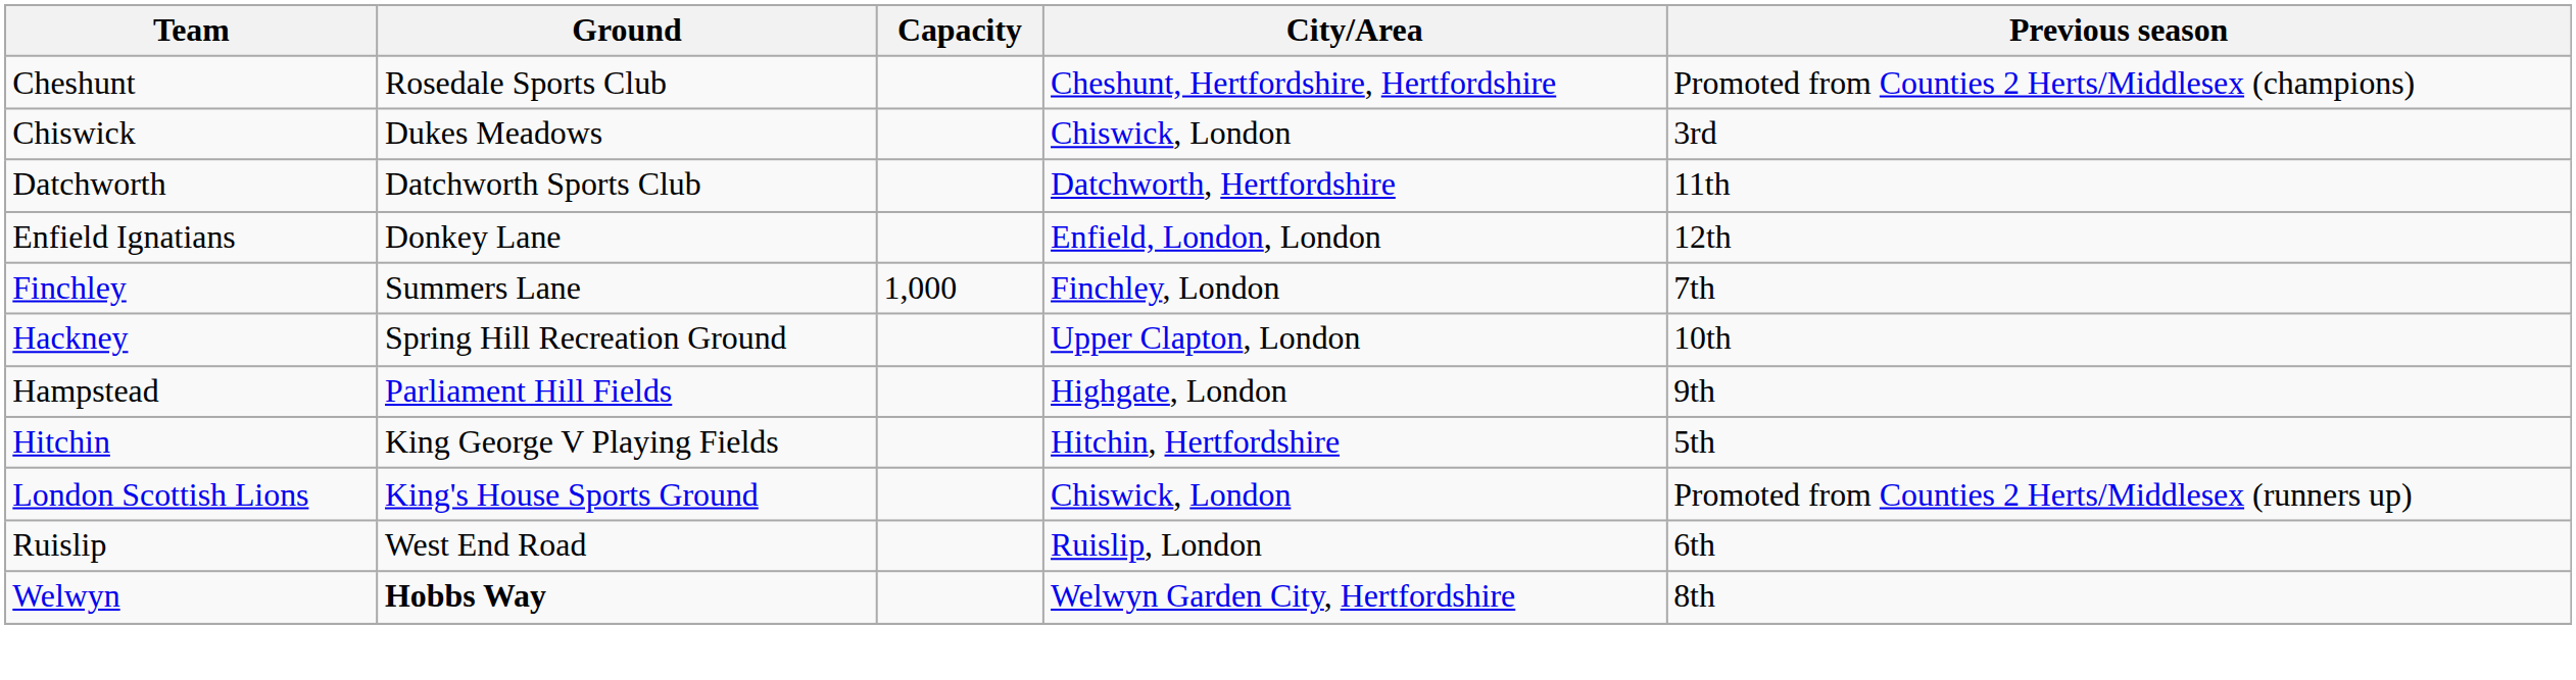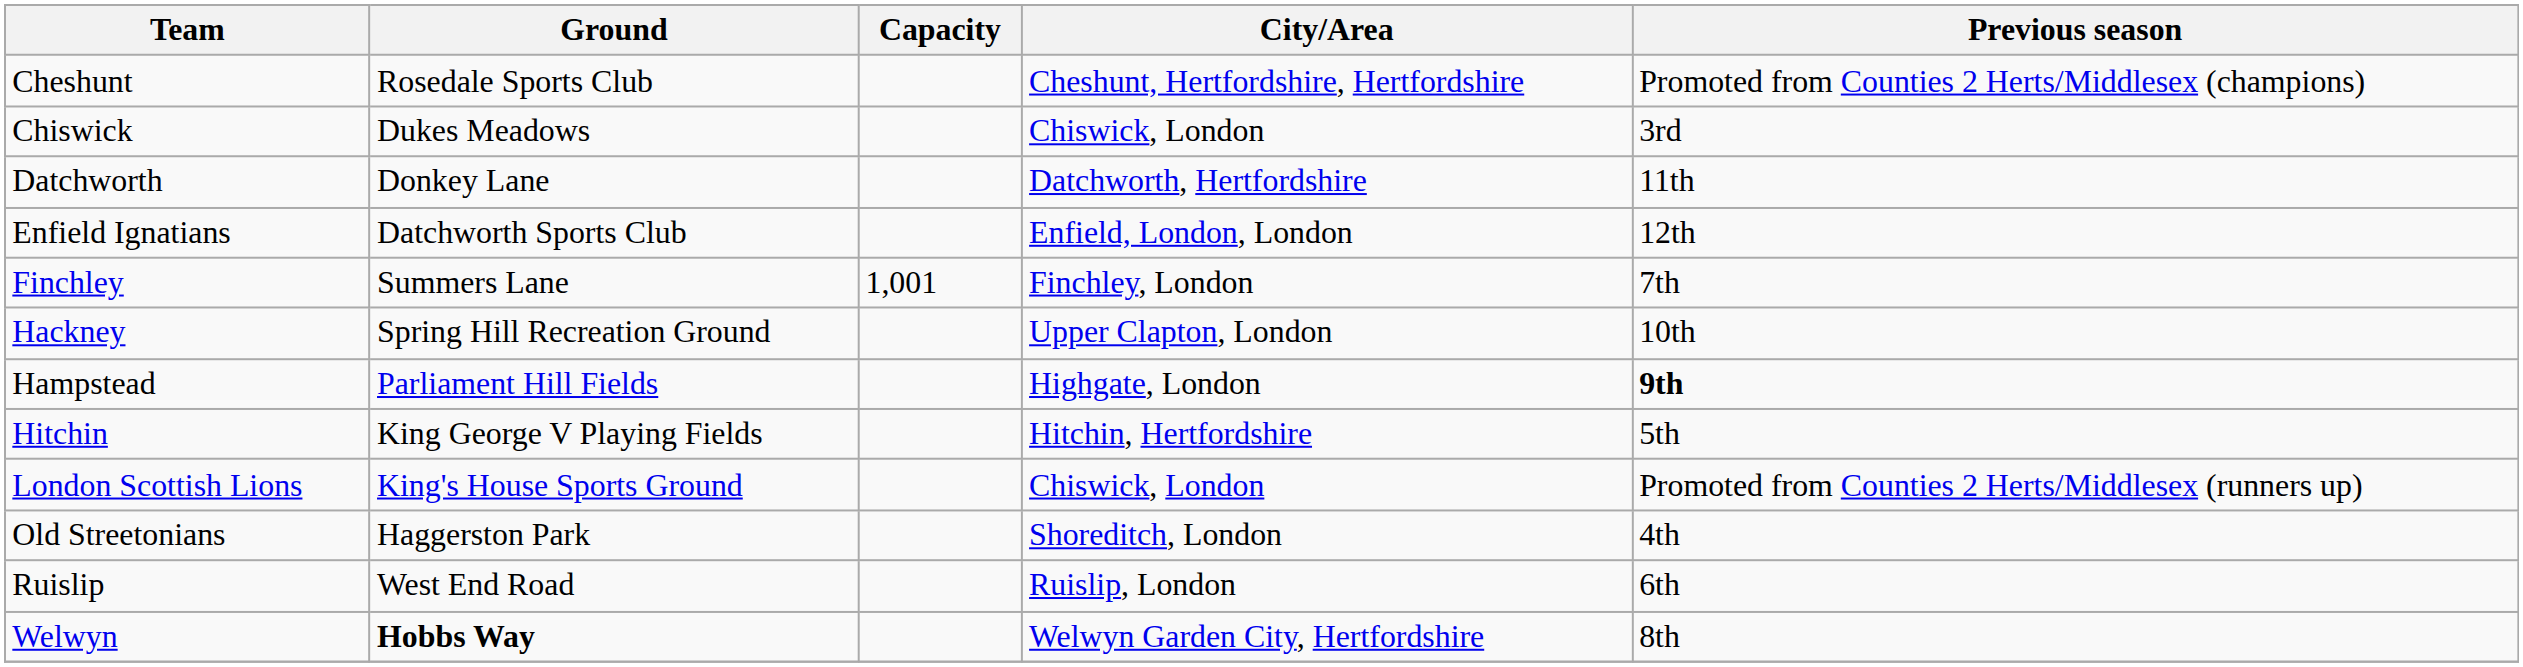Datchworth | Ground: Datchworth Sports Club -> Donkey Lane
Enfield Ignatians | Ground: Donkey Lane -> Datchworth Sports Club
Finchley | Capacity: 1,000 -> 1,001
Hampstead | Previous season: normal -> bold
+ row: Old Streetonians | Haggerston Park | Shoreditch, London | 4th
